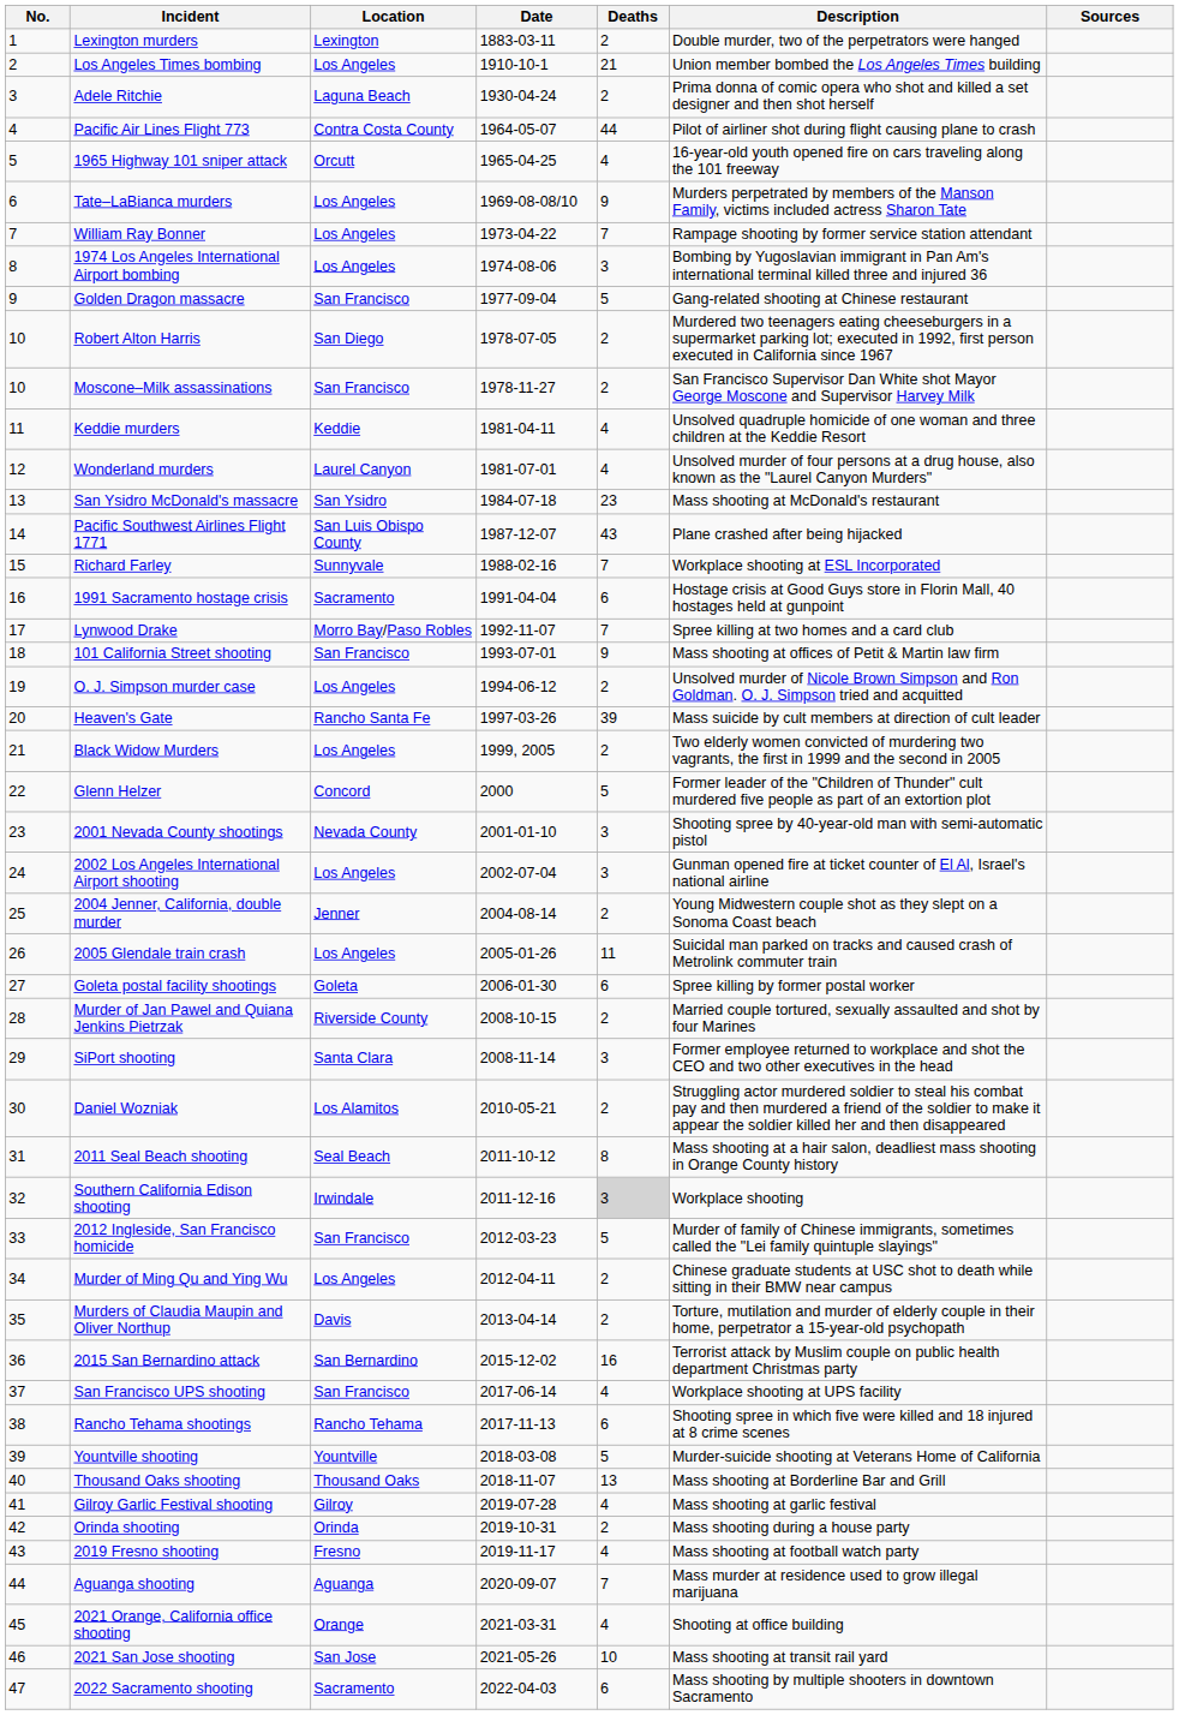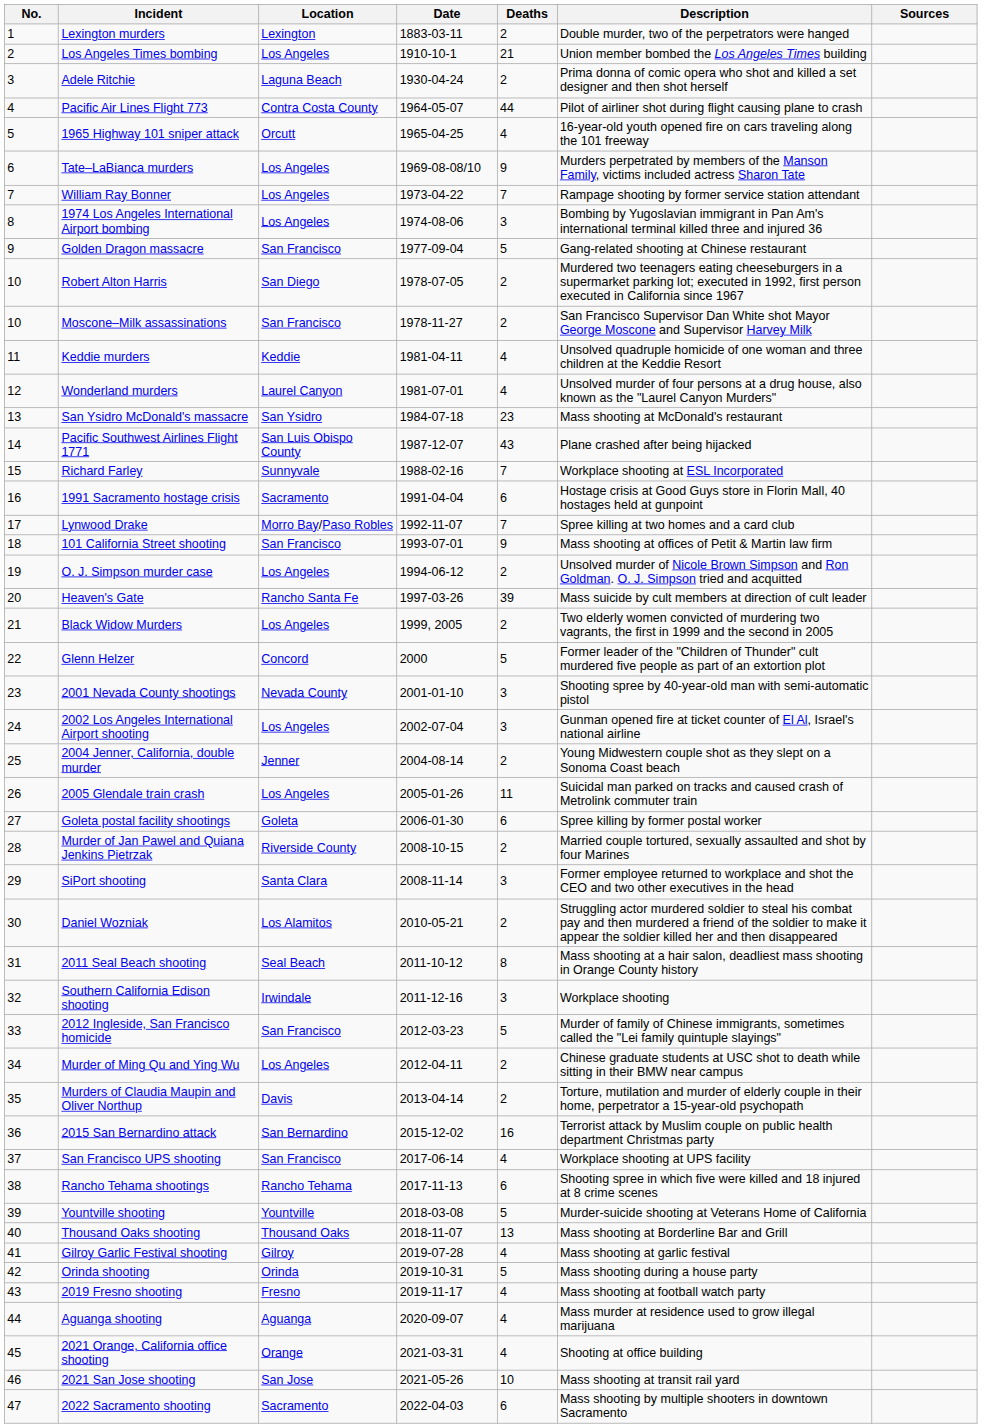Southern California Edison shooting | Deaths: lightgrey background -> no background
Orinda shooting | Deaths: 2 -> 5
Aguanga shooting | Deaths: 7 -> 4
